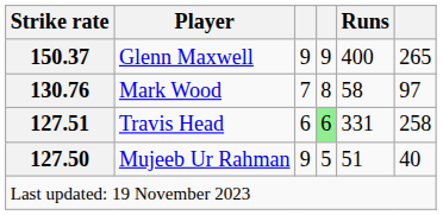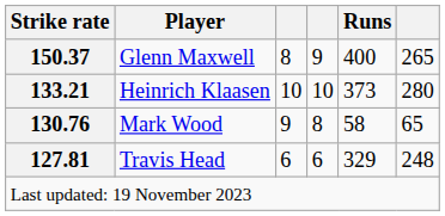Glenn Maxwell | column 3: 9 -> 8
+ row: 133.21 | Heinrich Klaasen | 10 | 10 | 373 | 280
Mark Wood | column 3: 7 -> 9
Mark Wood | column 6: 97 -> 65
Travis Head | Strike rate: 127.51 -> 127.81
Travis Head | column 4: lightgreen background -> no background
Travis Head | Runs: 331 -> 329
Travis Head | column 6: 258 -> 248
- row: 127.50 | Mujeeb Ur Rahman | 9 | 5 | 51 | 40
